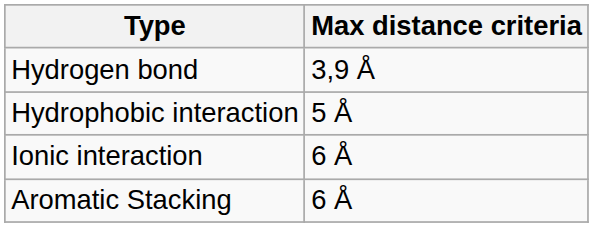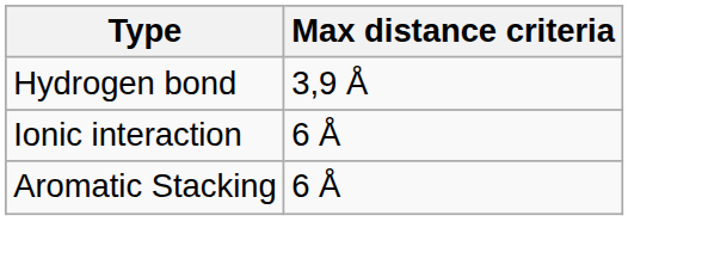- row: Hydrophobic interaction | 5 Å
